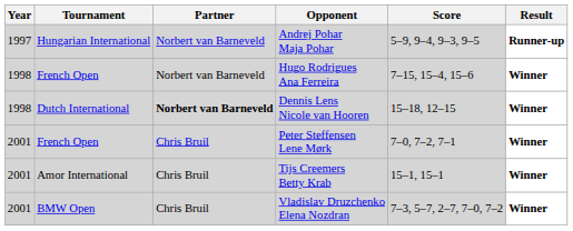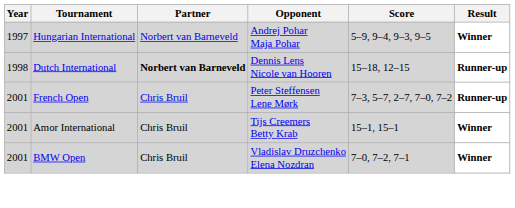Andrej Pohar Maja Pohar | Result: Runner-up -> Winner
- row: 1998 | French Open | Norbert van Barneveld | Hugo Rodrigues Ana Ferreira | 7–15, 15–4, 15–6 | Winner
Dennis Lens Nicole van Hooren | Result: Winner -> Runner-up
Peter Steffensen Lene Mørk | Score: 7–0, 7–2, 7–1 -> 7–3, 5–7, 2–7, 7–0, 7–2
Peter Steffensen Lene Mørk | Result: Winner -> Runner-up
Vladislav Druzchenko Elena Nozdran | Score: 7–3, 5–7, 2–7, 7–0, 7–2 -> 7–0, 7–2, 7–1
